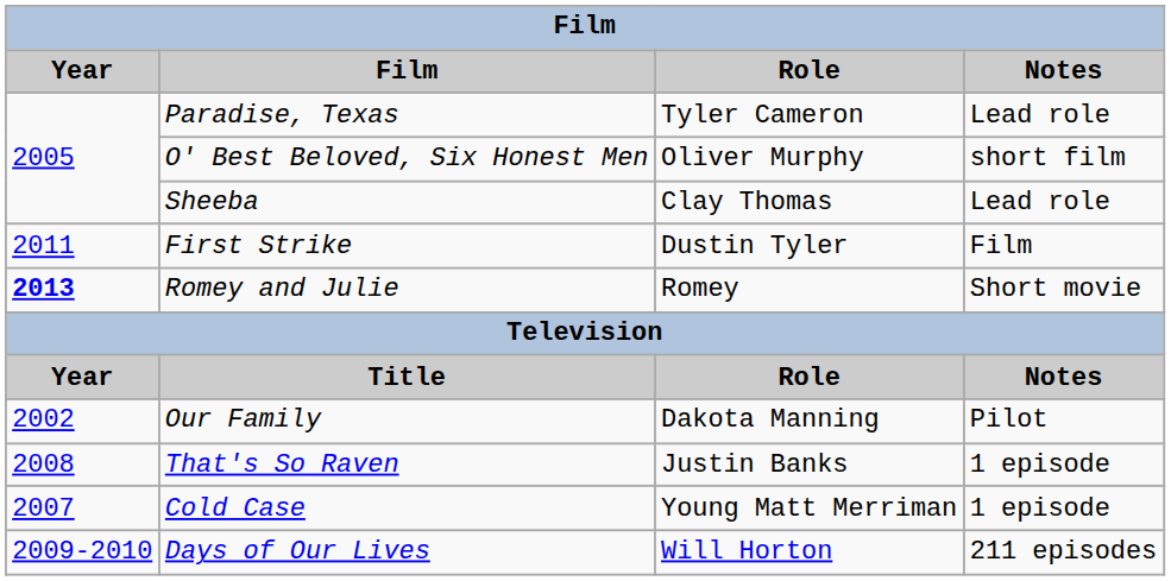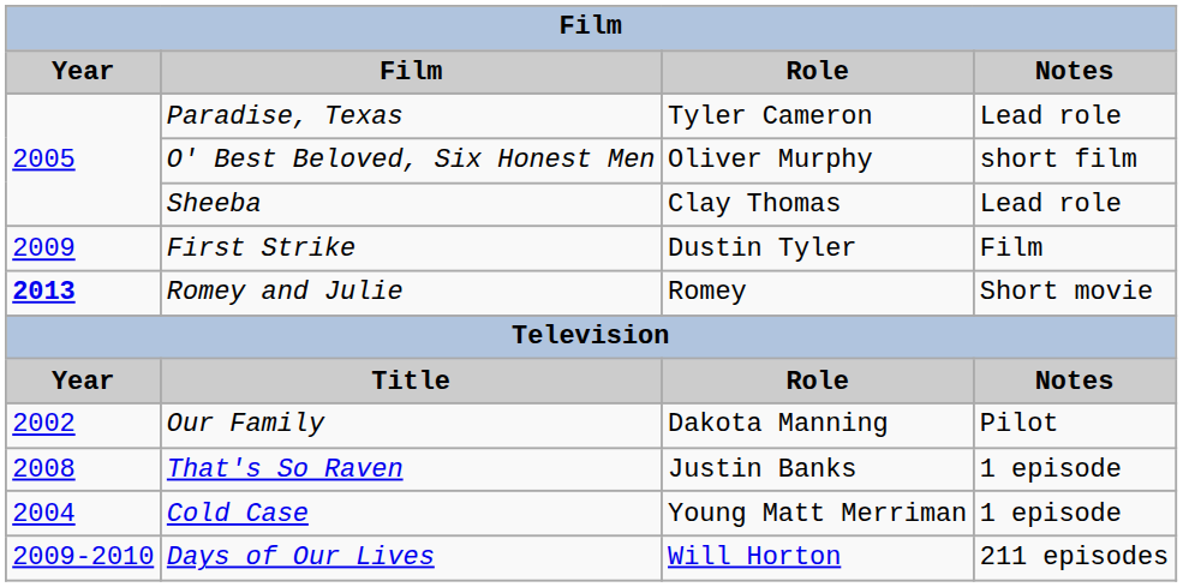First Strike | Year: 2011 -> 2009
Cold Case | Year: 2007 -> 2004
